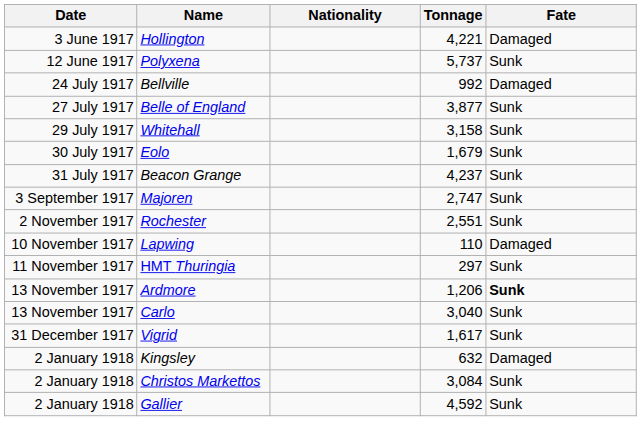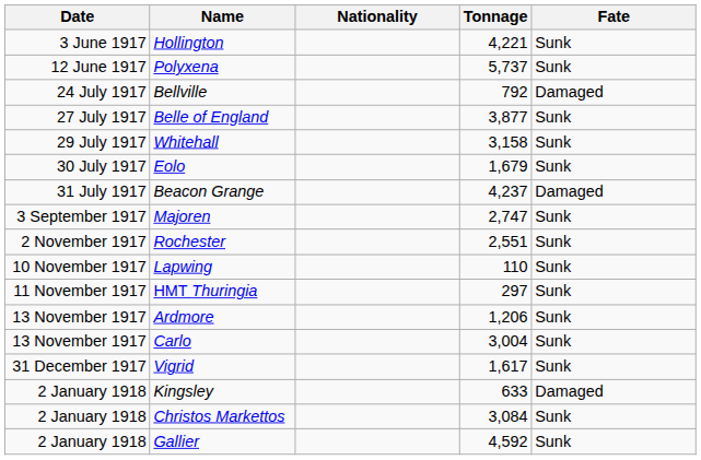Hollington | Fate: Damaged -> Sunk
Bellville | Tonnage: 992 -> 792
Beacon Grange | Fate: Sunk -> Damaged
Lapwing | Fate: Damaged -> Sunk
Ardmore | Fate: bold -> normal
Carlo | Tonnage: 3,040 -> 3,004
Kingsley | Tonnage: 632 -> 633
